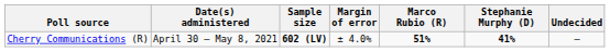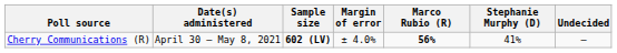Cherry Communications (R) | Marco Rubio (R): 51% -> 56%
Cherry Communications (R) | Stephanie Murphy (D): bold -> normal
